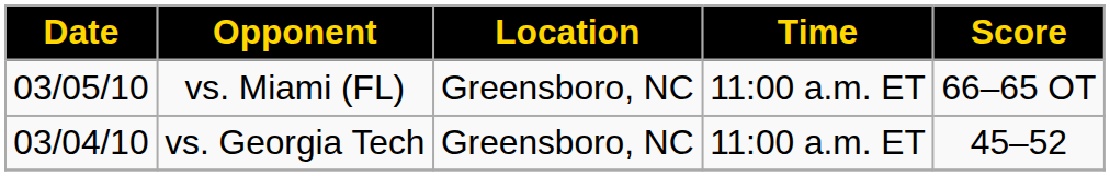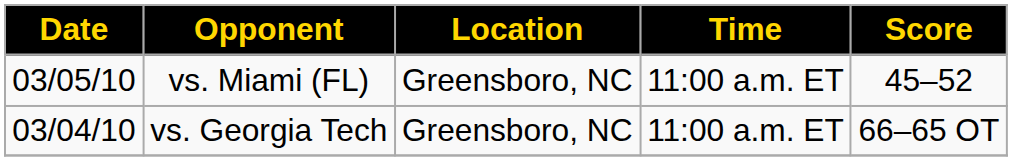vs. Miami (FL) | Score: 66–65 OT -> 45–52
vs. Georgia Tech | Score: 45–52 -> 66–65 OT
